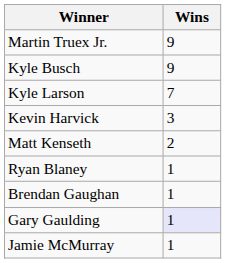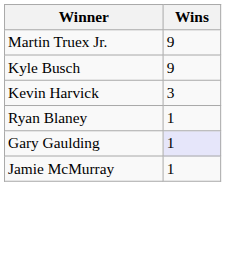- row: Kyle Larson | 7
- row: Matt Kenseth | 2
- row: Brendan Gaughan | 1
